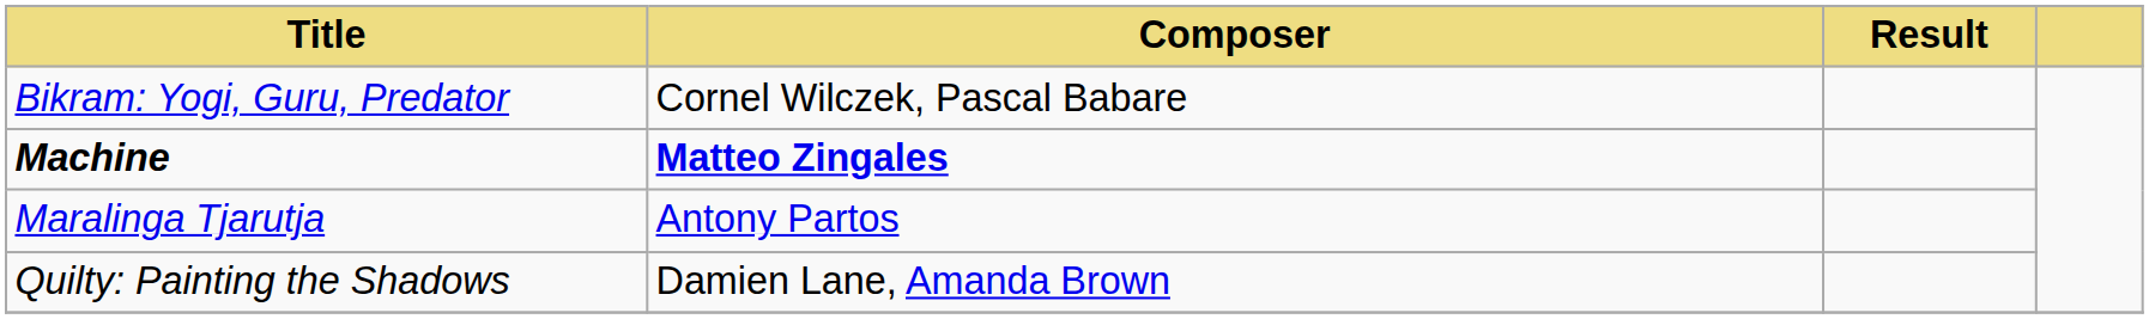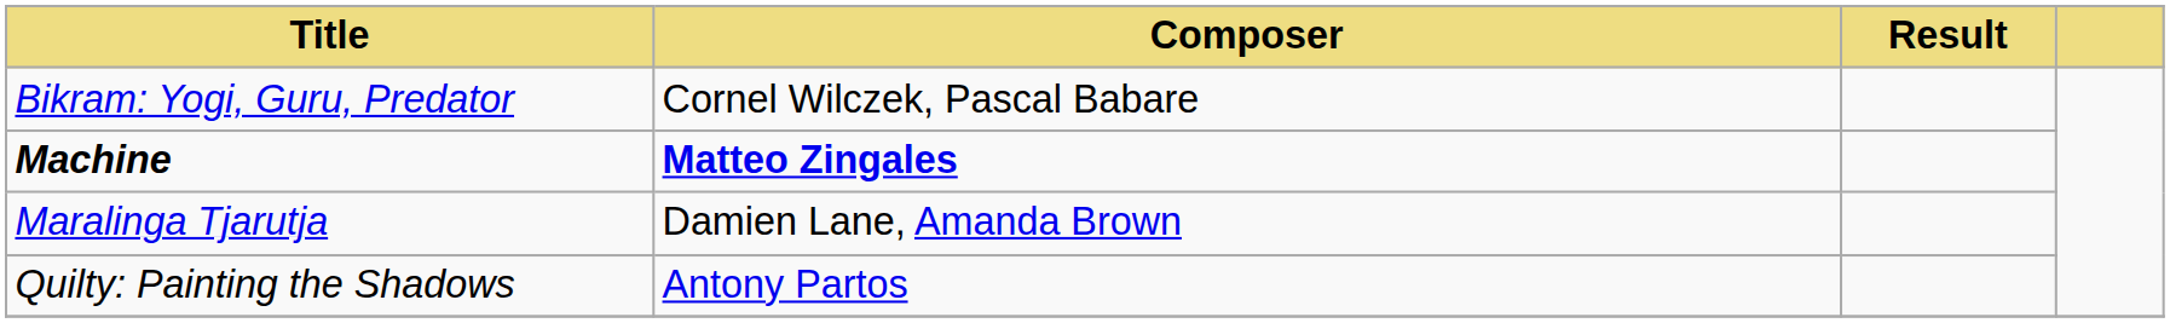Maralinga Tjarutja | Composer: Antony Partos -> Damien Lane, Amanda Brown
Quilty: Painting the Shadows | Composer: Damien Lane, Amanda Brown -> Antony Partos
